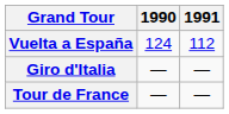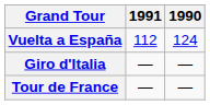columns swapped: 1990 <-> 1991
